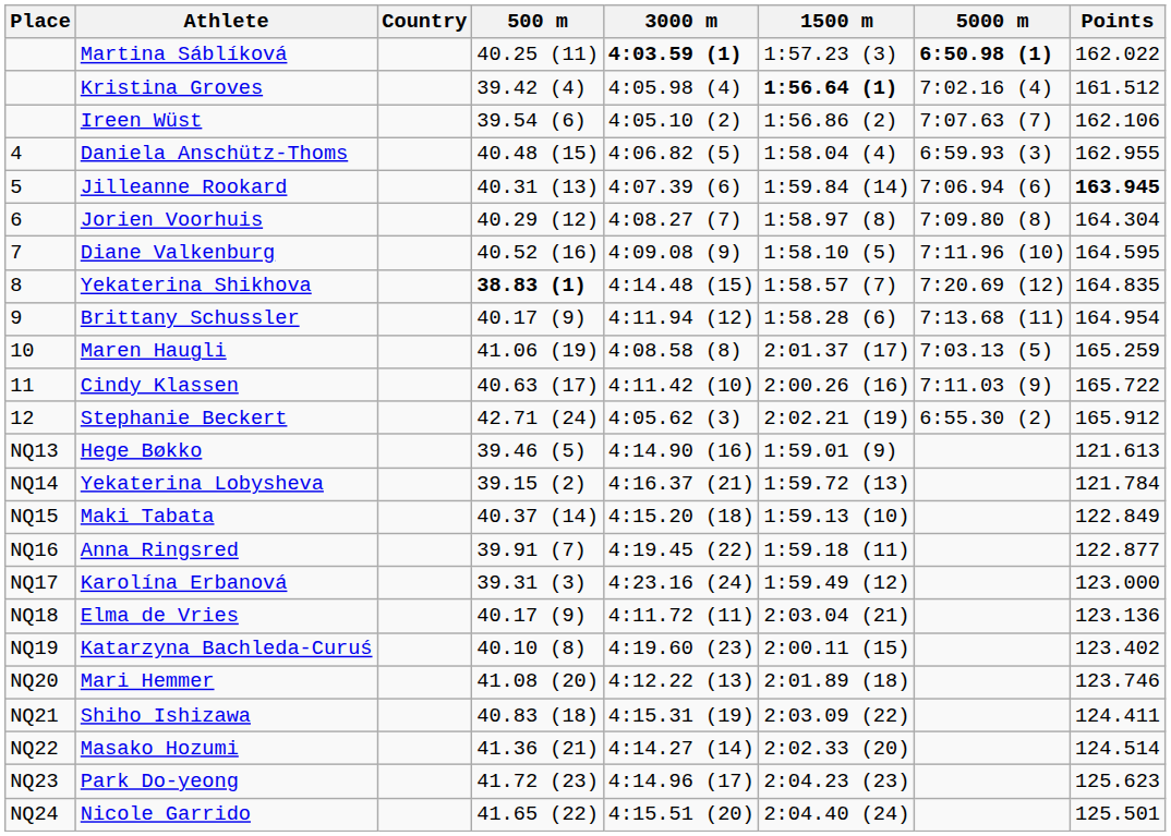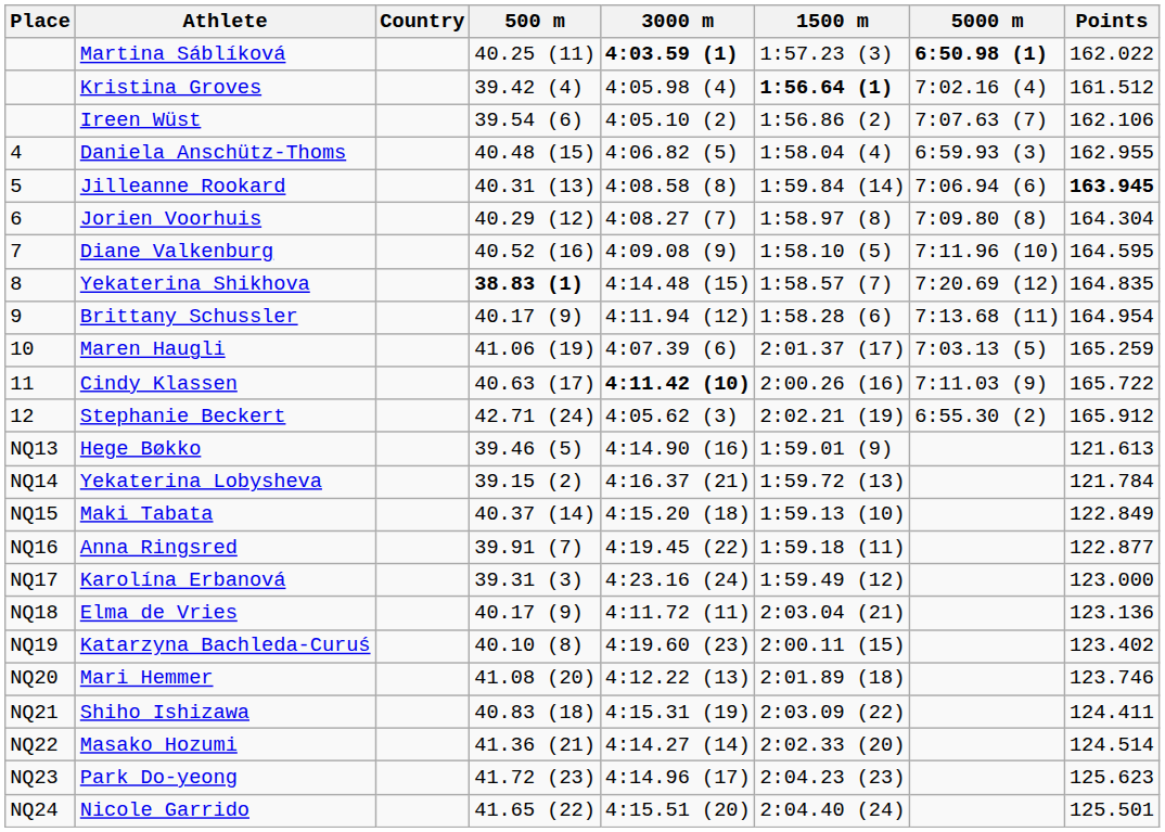Jilleanne Rookard | 3000 m: 4:07.39 (6) -> 4:08.58 (8)
Maren Haugli | 3000 m: 4:08.58 (8) -> 4:07.39 (6)
Cindy Klassen | 3000 m: normal -> bold
